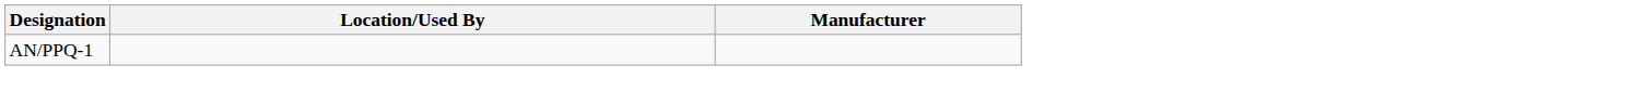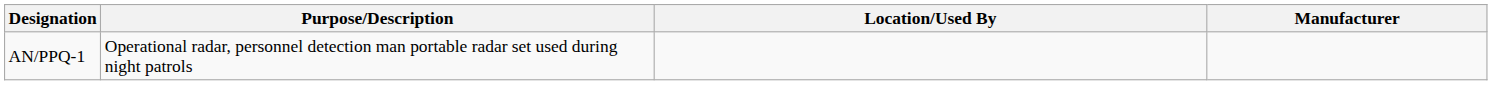+ column: Purpose/Description | Operational radar, personnel detection man portable radar set used during night patrols
